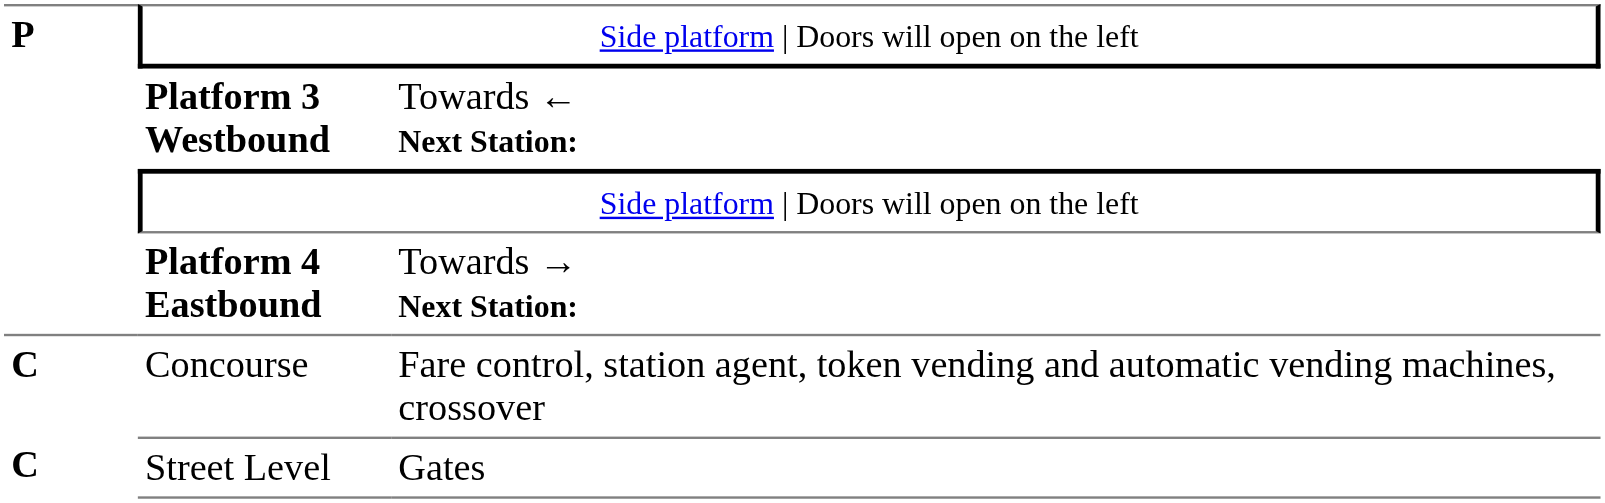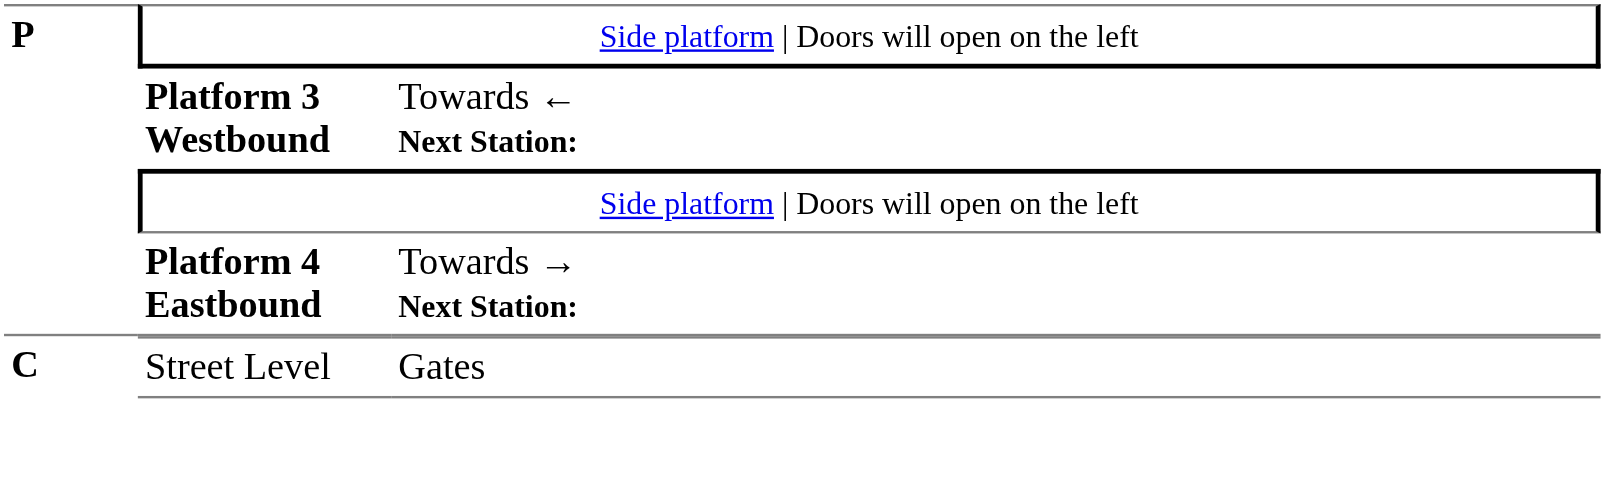- row: C | Concourse | Fare control, station agent, token vending and automatic vending machines, crossover
